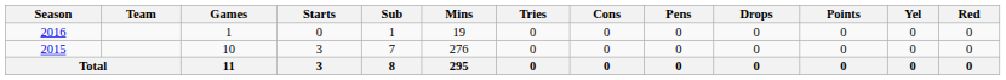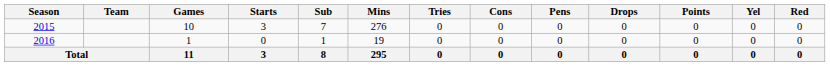rows swapped: 2015 <-> 2016
